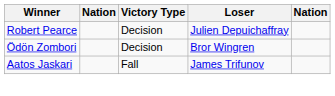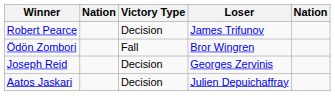Robert Pearce | Loser: Julien Depuichaffray -> James Trifunov
Ödön Zombori | Victory Type: Decision -> Fall
+ row: Joseph Reid | Decision | Georges Zervinis
Aatos Jaskari | Victory Type: Fall -> Decision
Aatos Jaskari | Loser: James Trifunov -> Julien Depuichaffray
